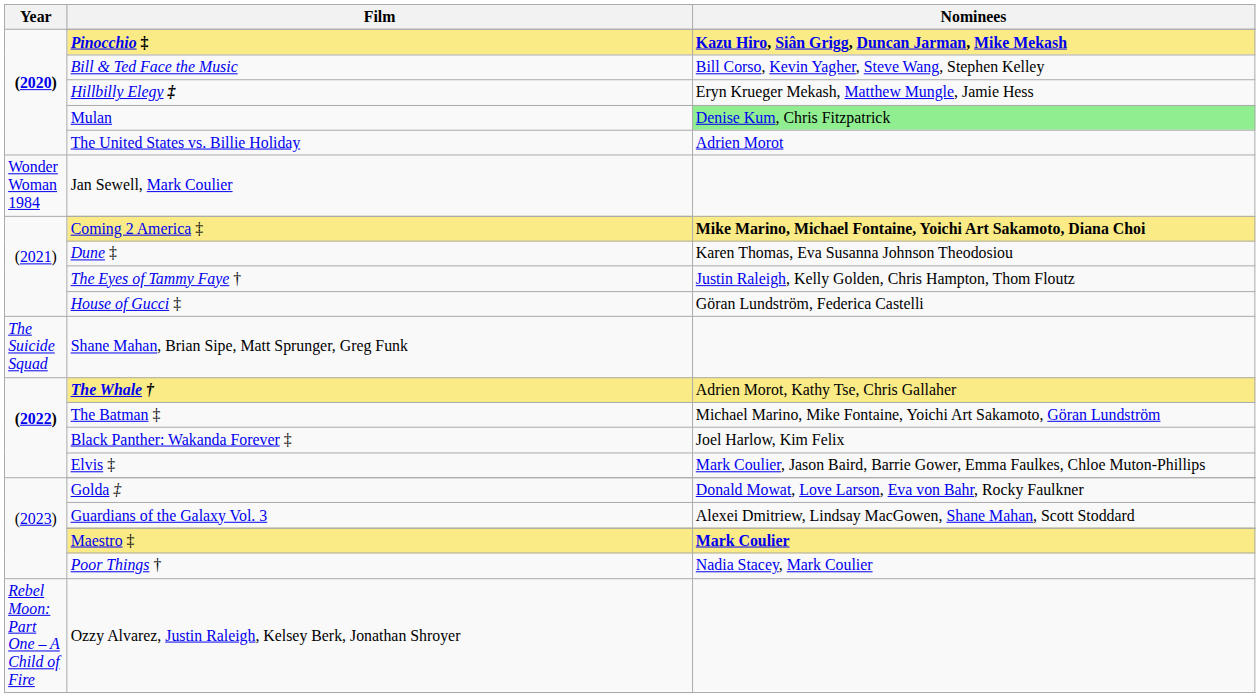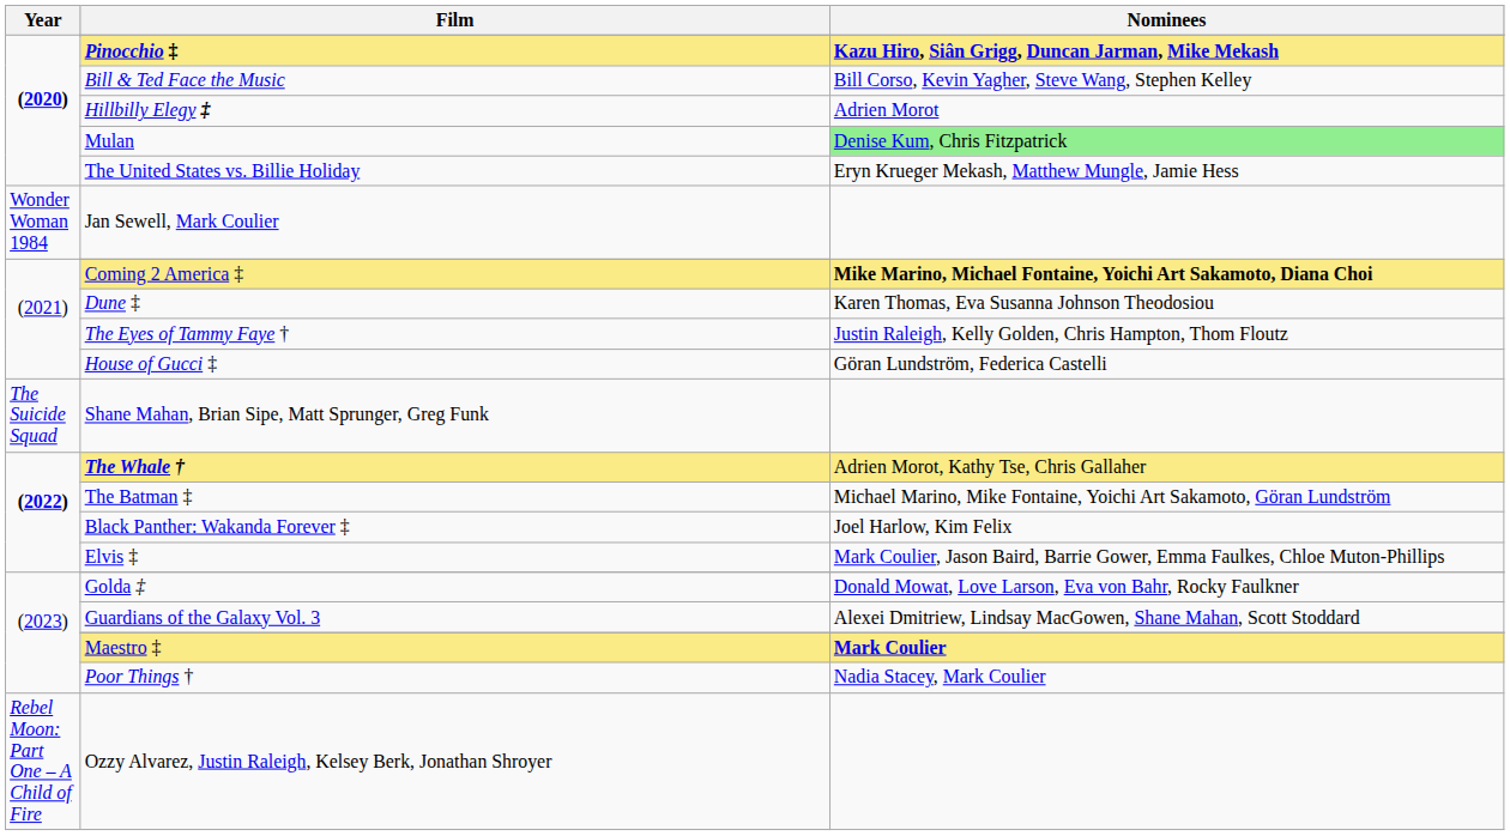Hillbilly Elegy ‡ | Nominees: Eryn Krueger Mekash, Matthew Mungle, Jamie Hess -> Adrien Morot
The United States vs. Billie Holiday | Nominees: Adrien Morot -> Eryn Krueger Mekash, Matthew Mungle, Jamie Hess
